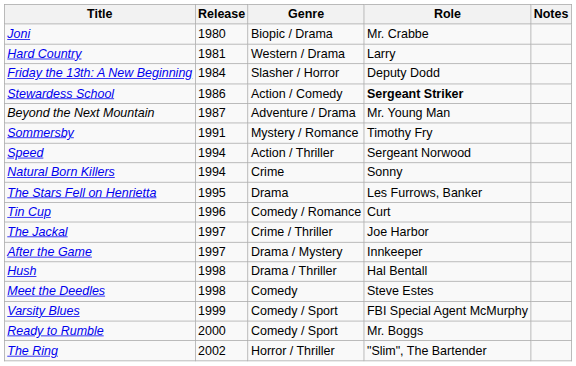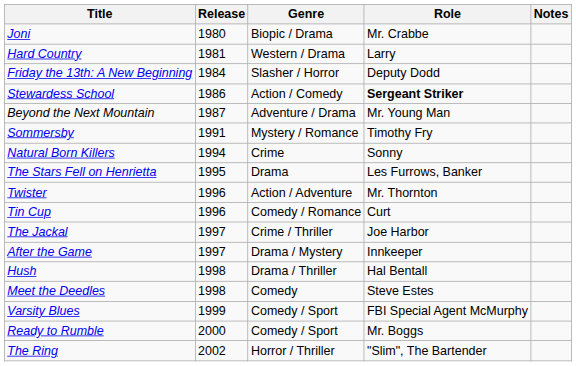- row: Speed | 1994 | Action / Thriller | Sergeant Norwood
+ row: Twister | 1996 | Action / Adventure | Mr. Thornton
